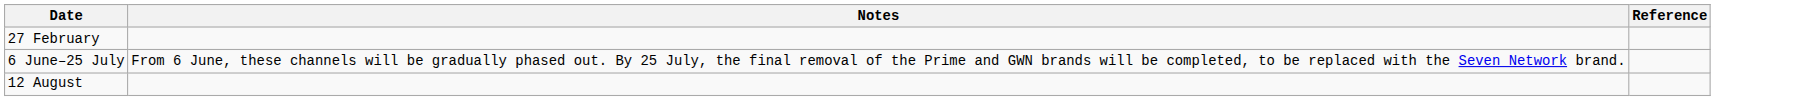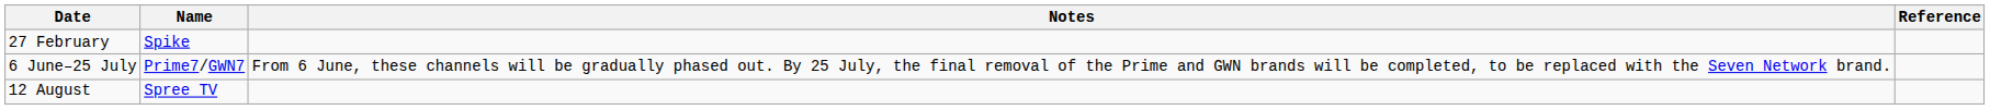+ column: Name | Spike | Prime7/GWN7 | Spree TV
